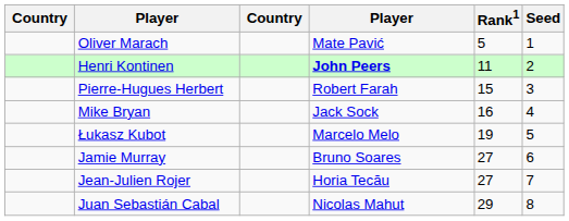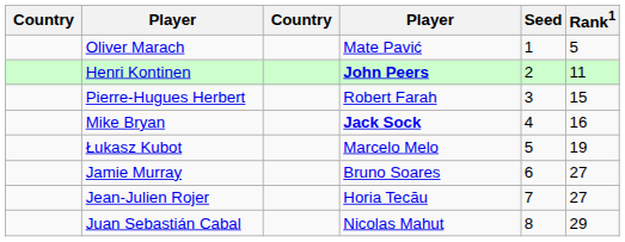columns swapped: Rank1 <-> Seed
Mike Bryan | column 4: normal -> bold
